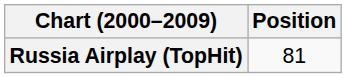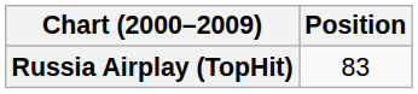Russia Airplay (TopHit) | Position: 81 -> 83
